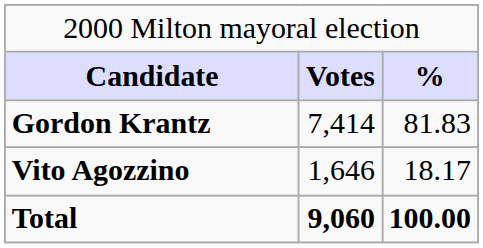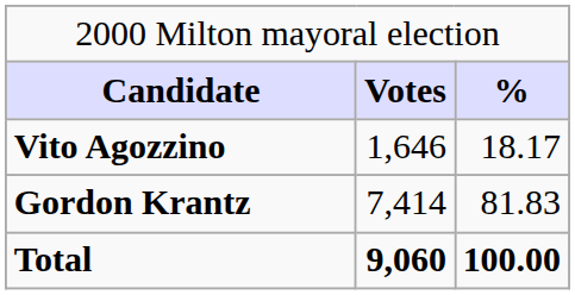rows swapped: Gordon Krantz <-> Vito Agozzino
